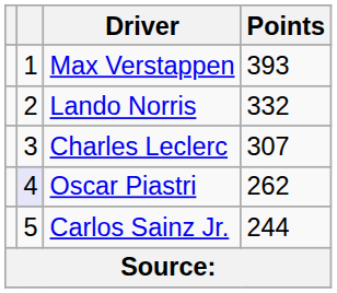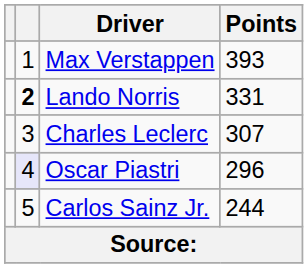Lando Norris | column 2: normal -> bold
Lando Norris | Points: 332 -> 331
Oscar Piastri | Points: 262 -> 296
